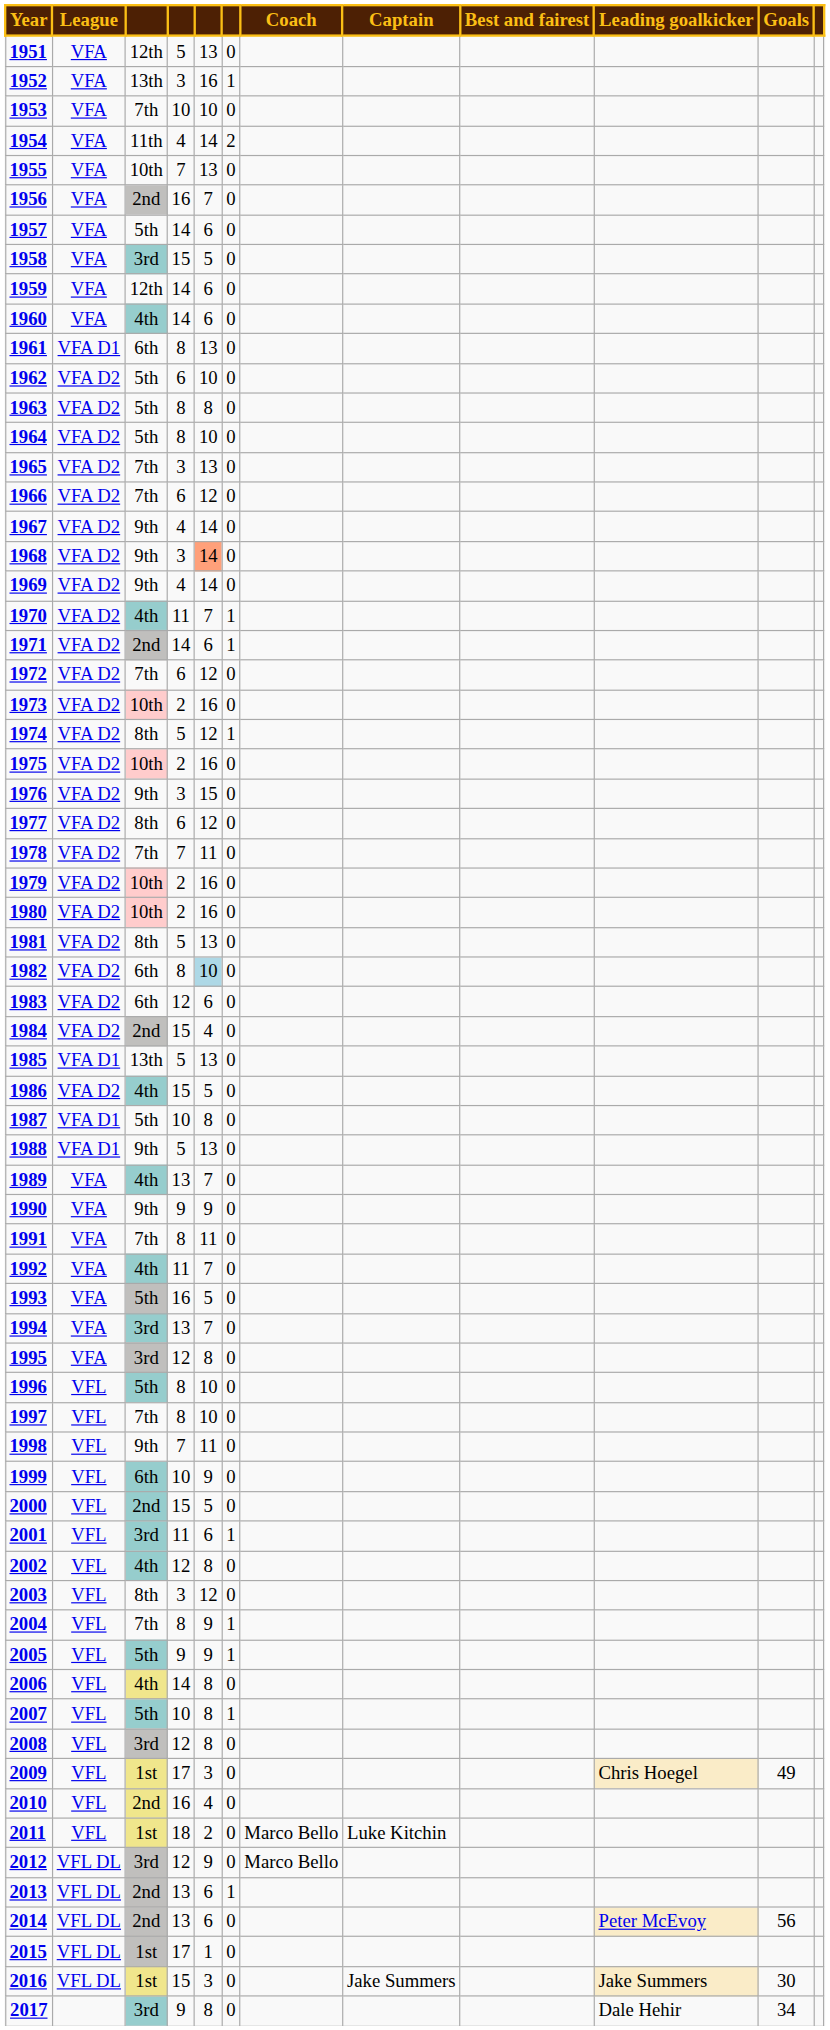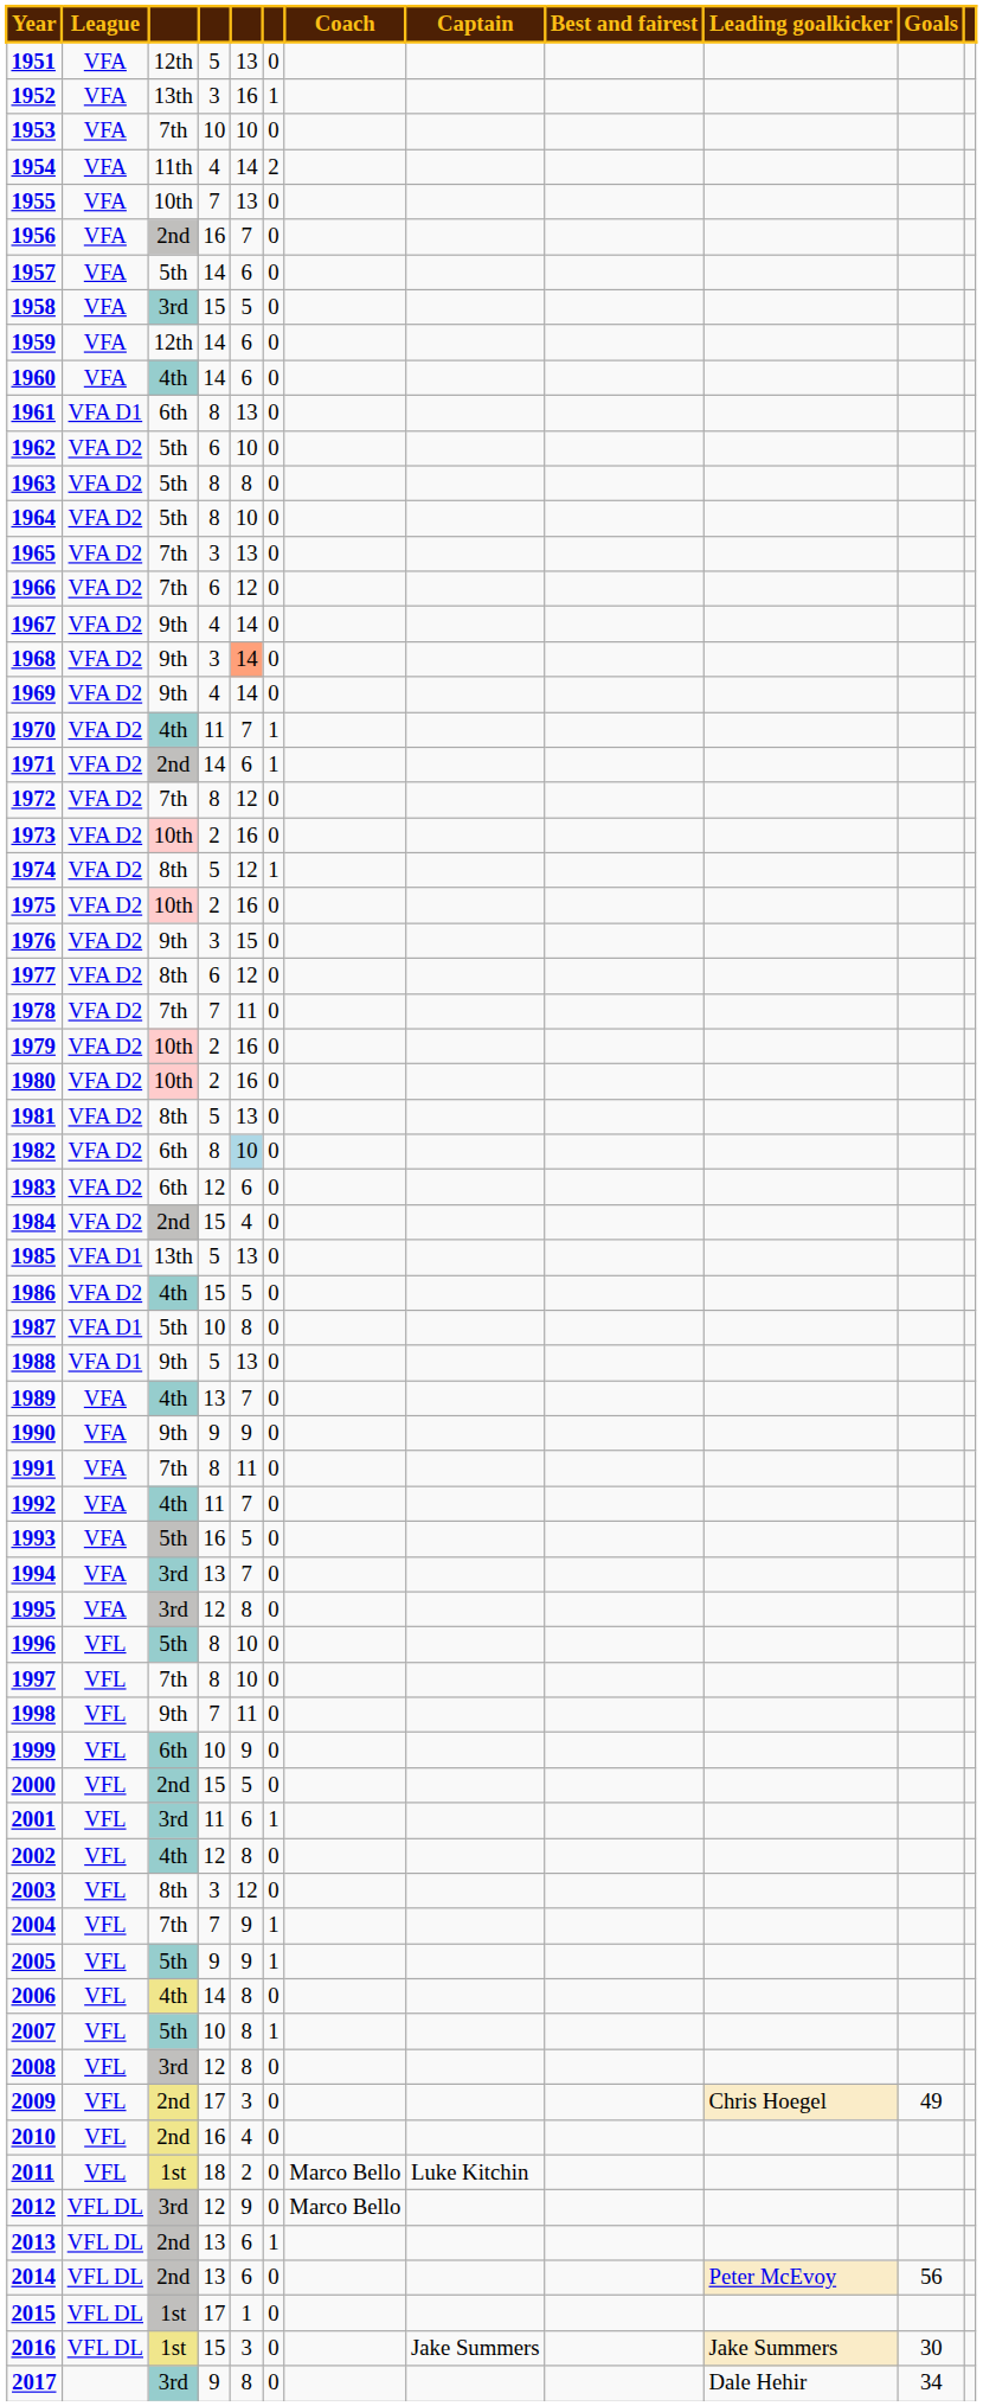1972 | column 4: 6 -> 8
2004 | column 4: 8 -> 7
2009 | column 3: 1st -> 2nd
